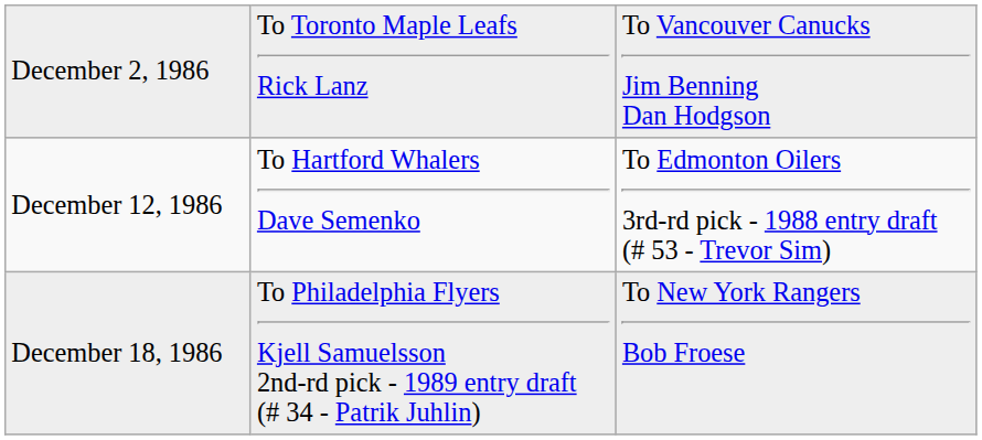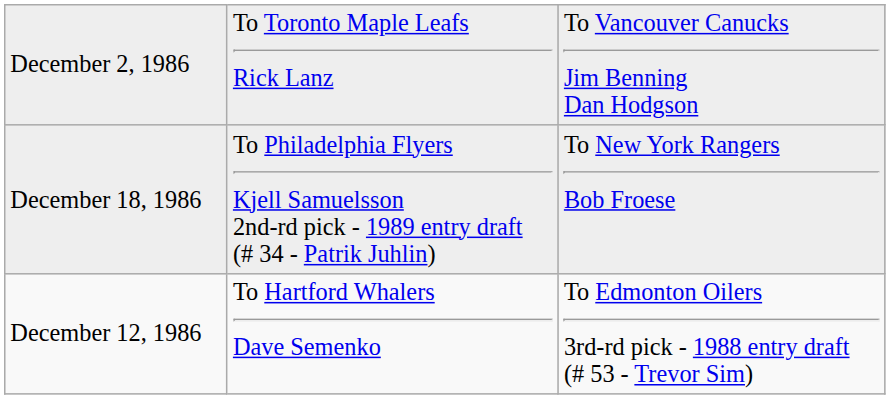rows swapped: December 12, 1986 <-> December 18, 1986
